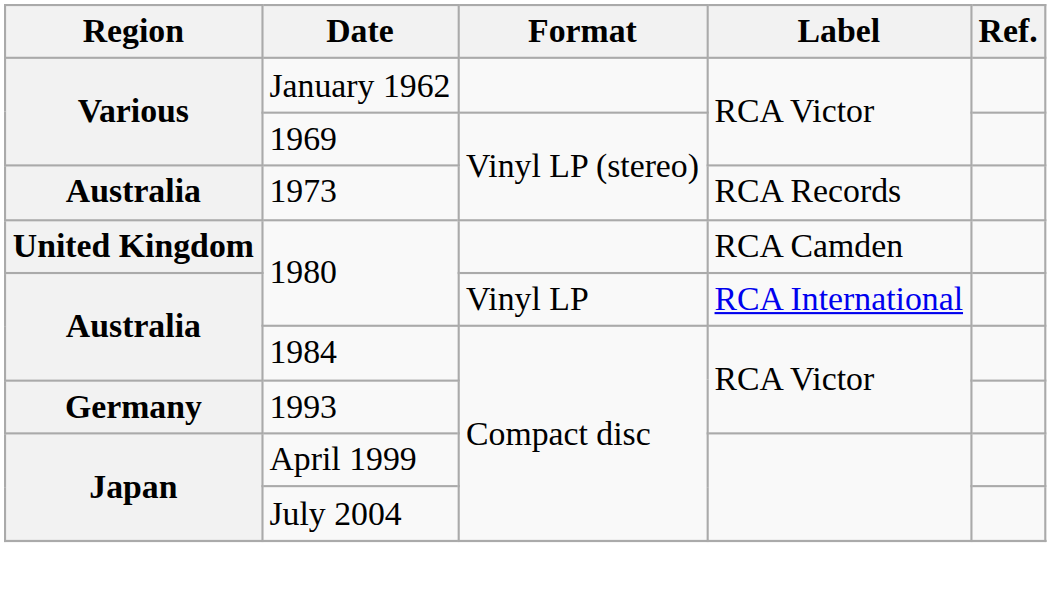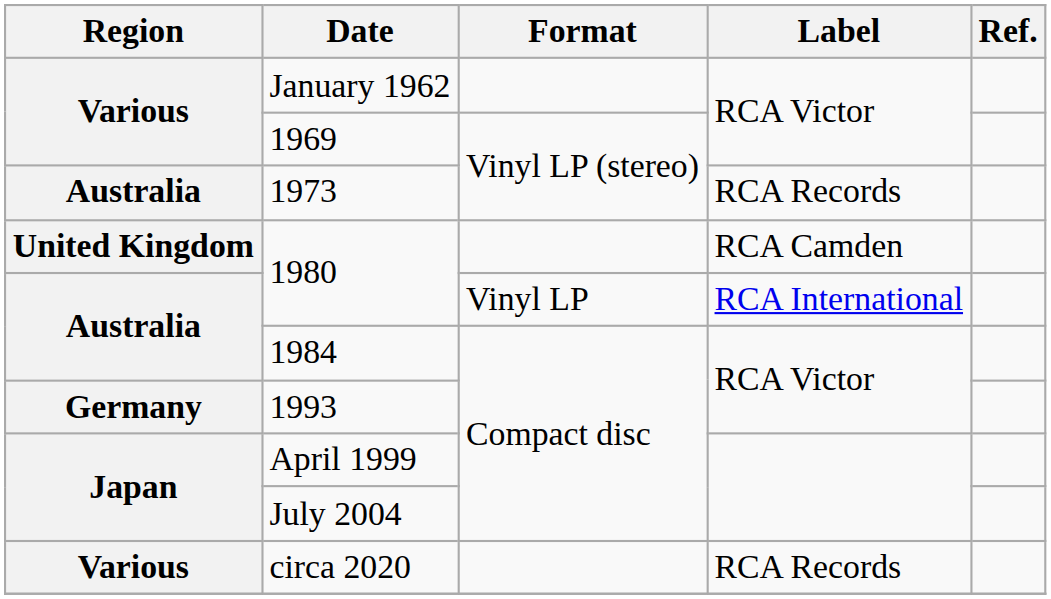+ row: Various | circa 2020 | RCA Records
